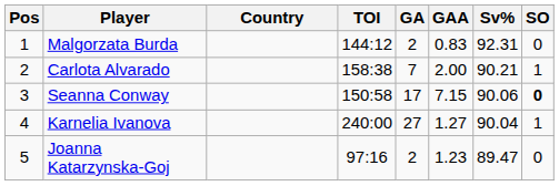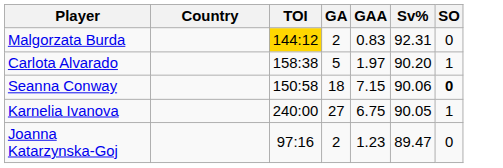- column: Pos | 1 | 2 | 3 | 4 | 5
Malgorzata Burda | TOI: no background -> gold background
Carlota Alvarado | GA: 7 -> 5
Carlota Alvarado | GAA: 2.00 -> 1.97
Carlota Alvarado | Sv%: 90.21 -> 90.20
Seanna Conway | GA: 17 -> 18
Karnelia Ivanova | GAA: 1.27 -> 6.75
Karnelia Ivanova | Sv%: 90.04 -> 90.05
